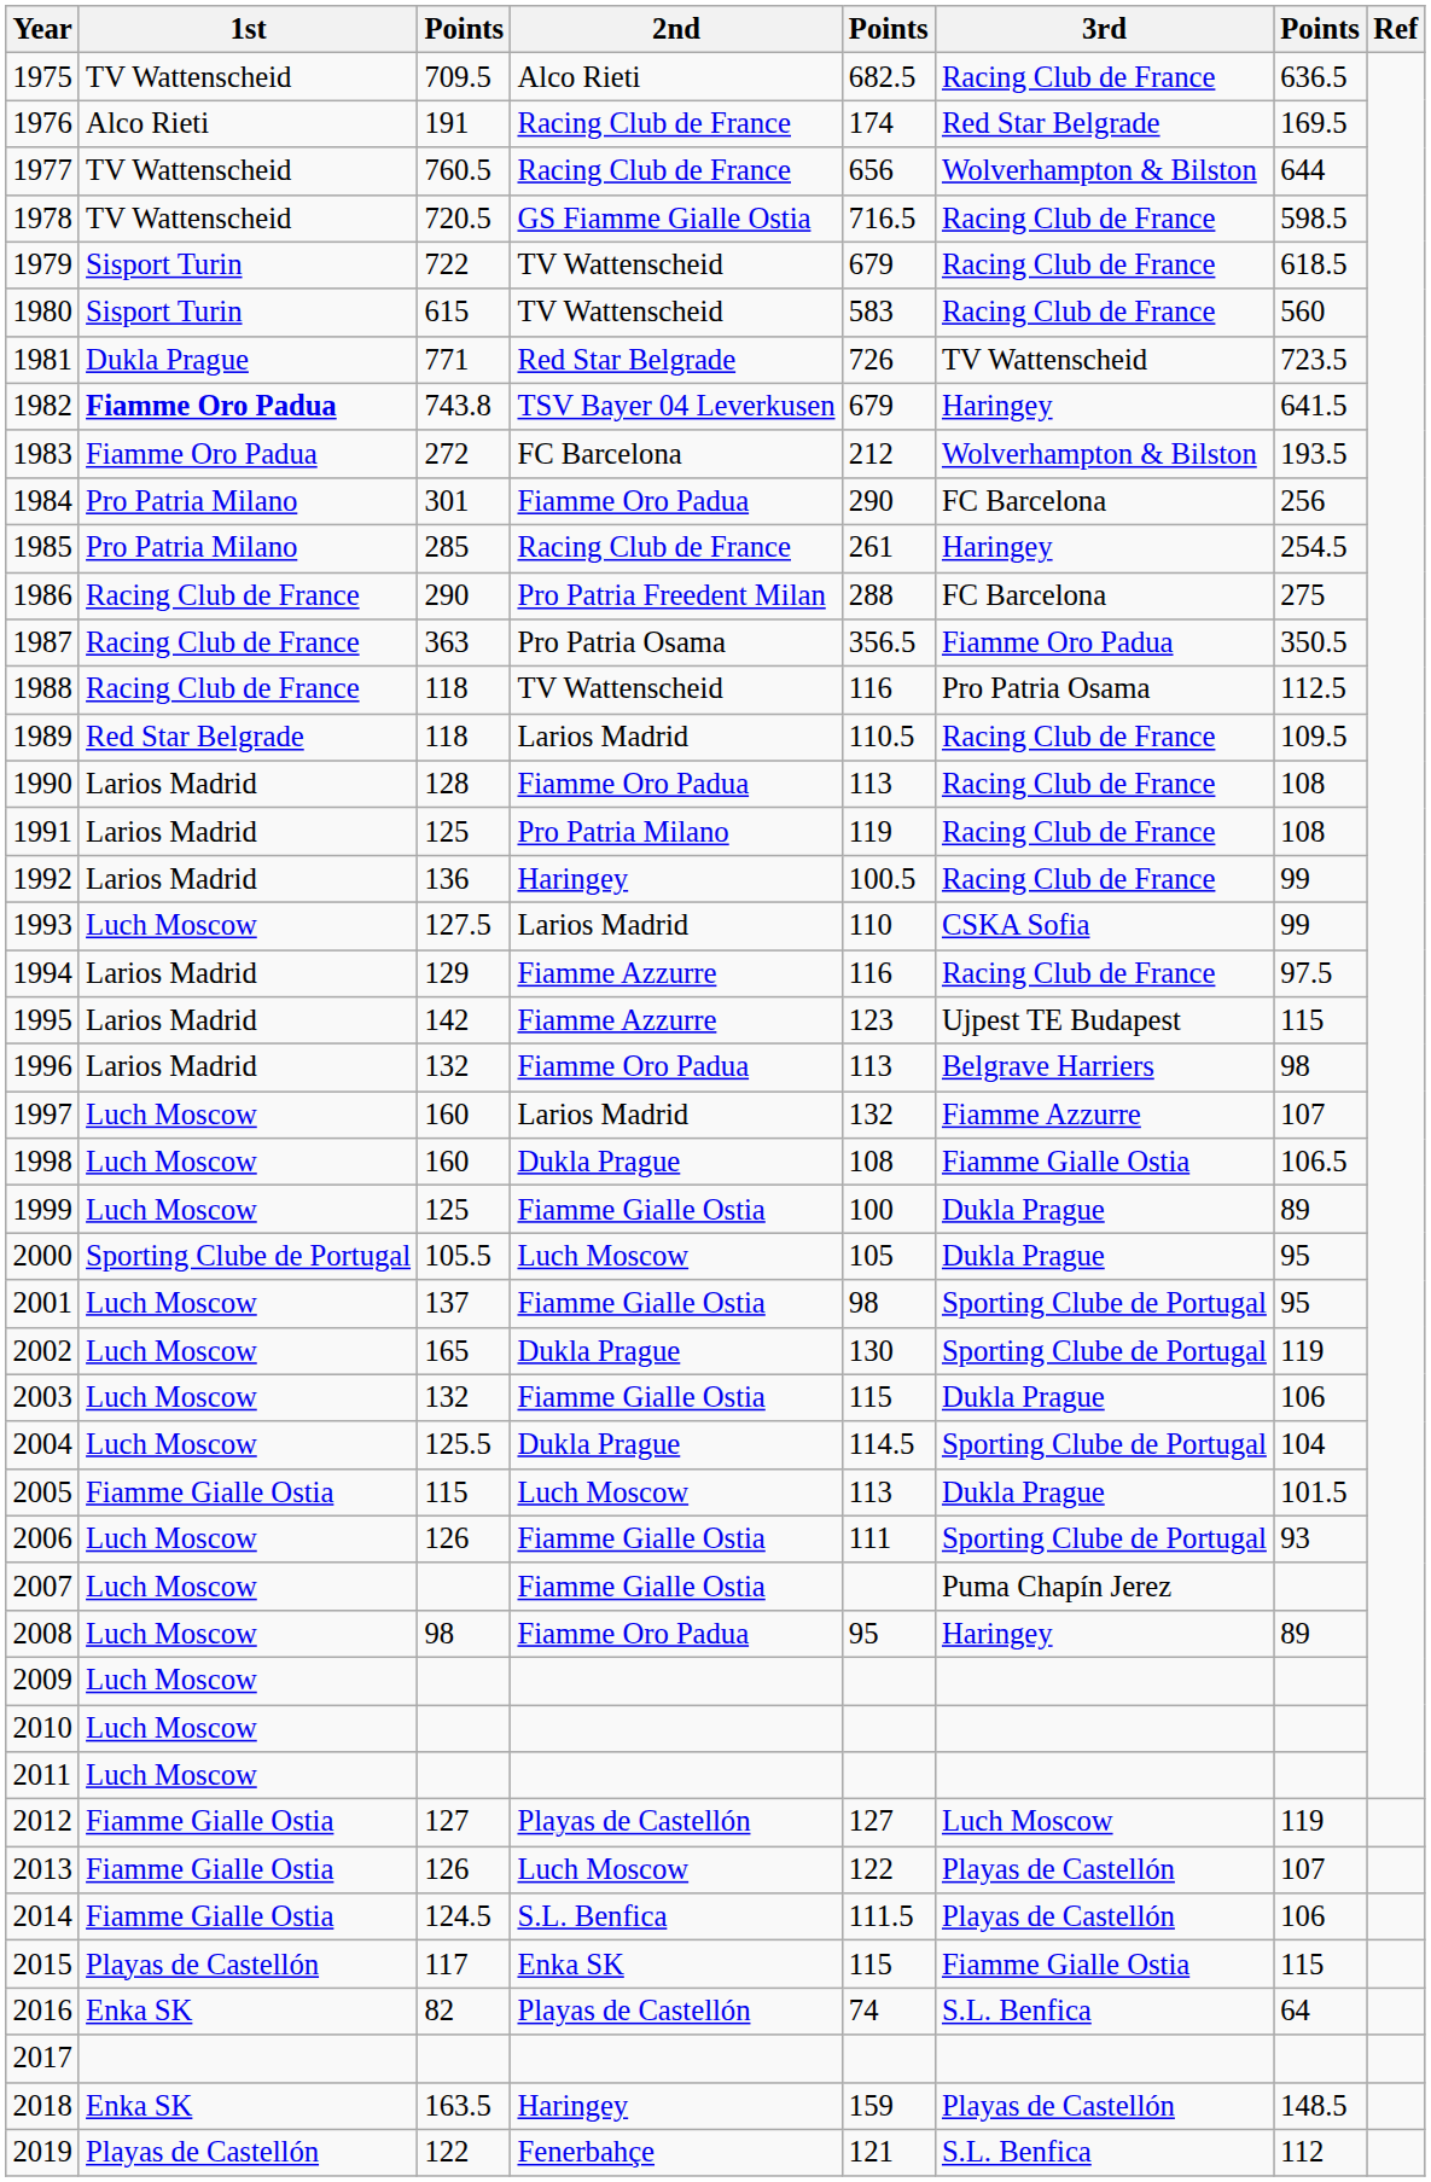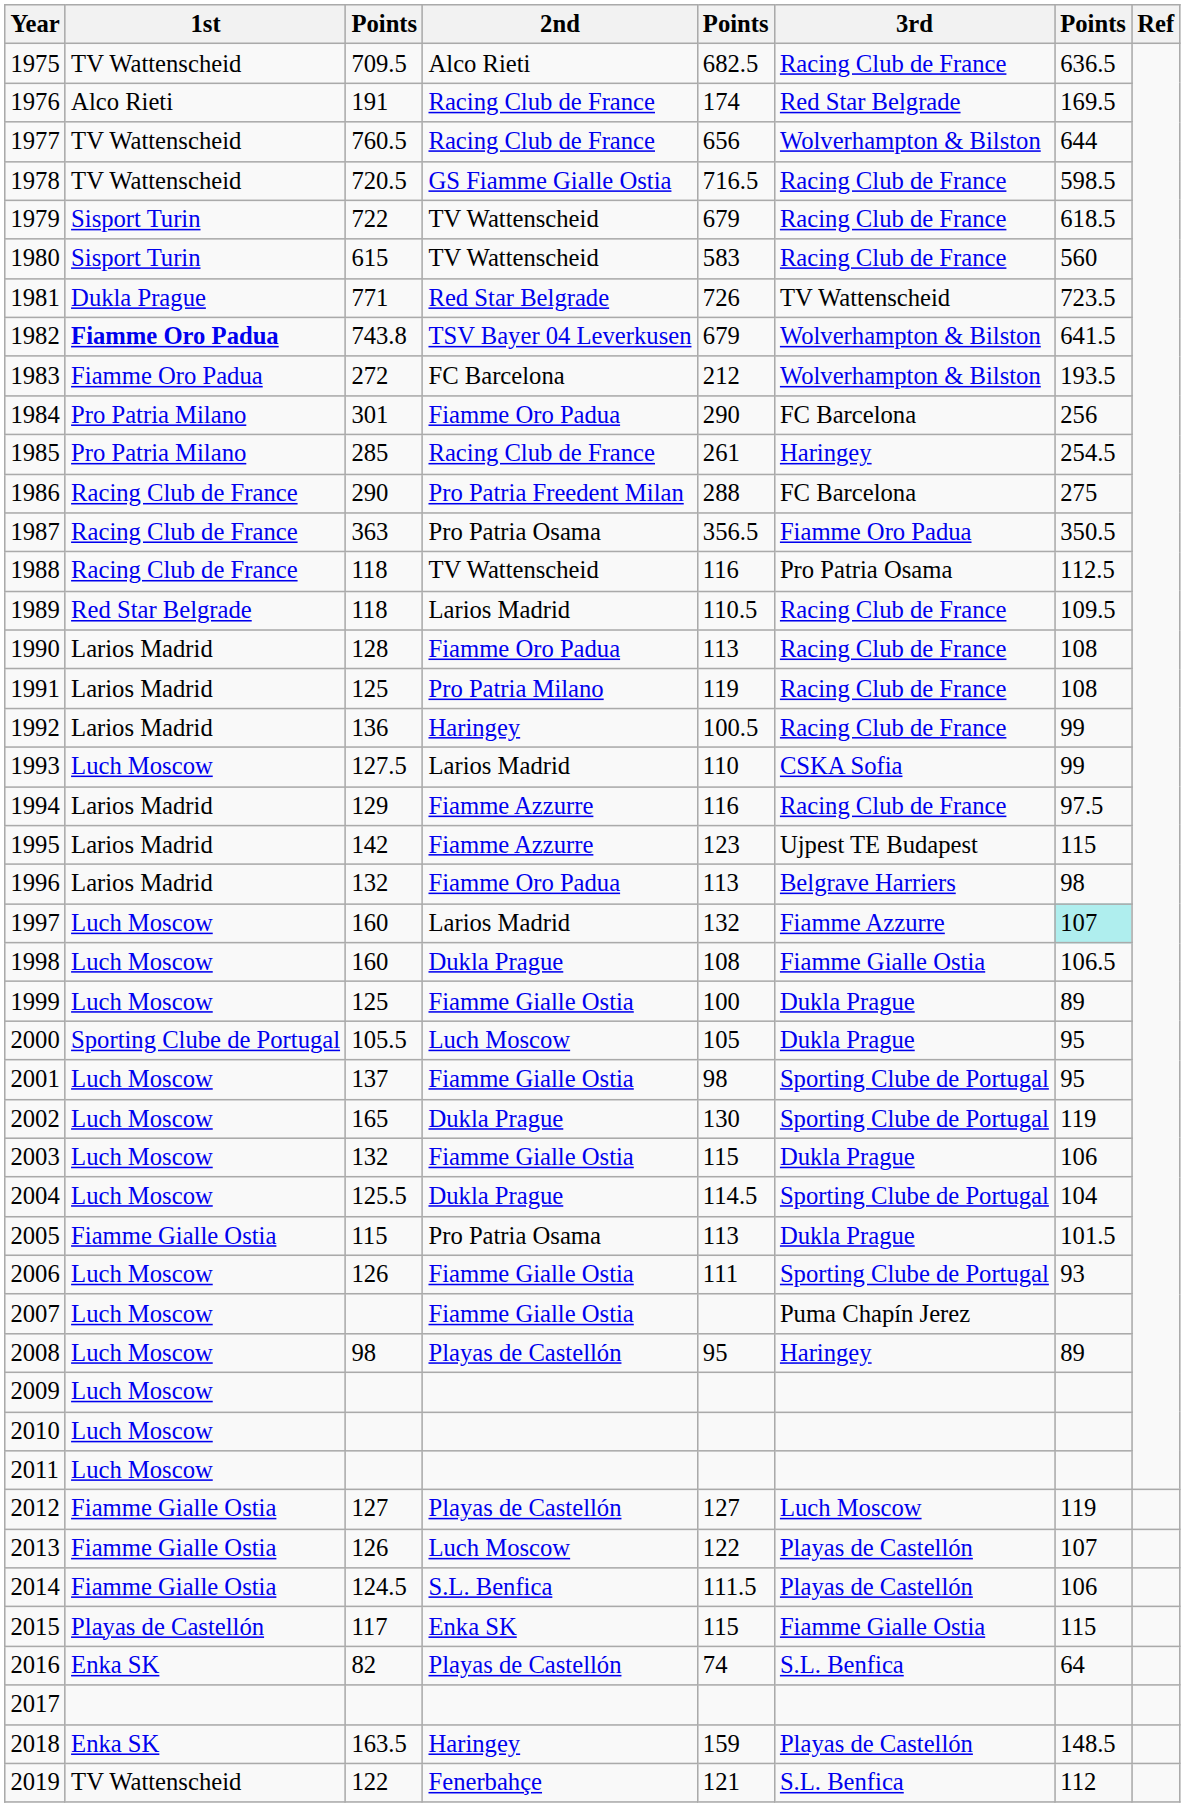1982 | 3rd: Haringey -> Wolverhampton & Bilston
1997 | column 7: no background -> paleturquoise background
2005 | 2nd: Luch Moscow -> Pro Patria Osama
2008 | 2nd: Fiamme Oro Padua -> Playas de Castellón
2019 | 1st: Playas de Castellón -> TV Wattenscheid
